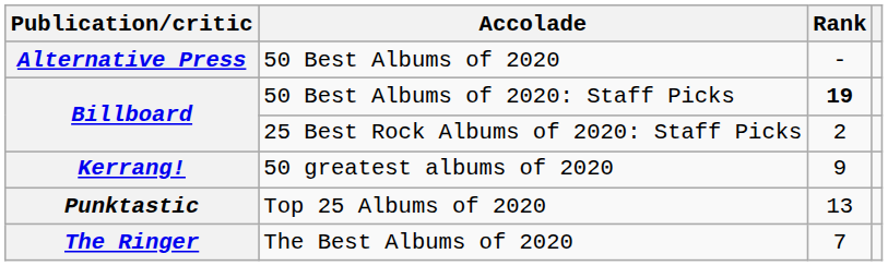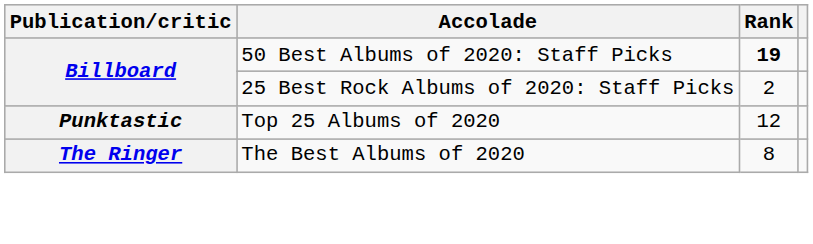- row: Alternative Press | 50 Best Albums of 2020 | -
- row: Kerrang! | 50 greatest albums of 2020 | 9
Top 25 Albums of 2020 | Rank: 13 -> 12
The Best Albums of 2020 | Rank: 7 -> 8
